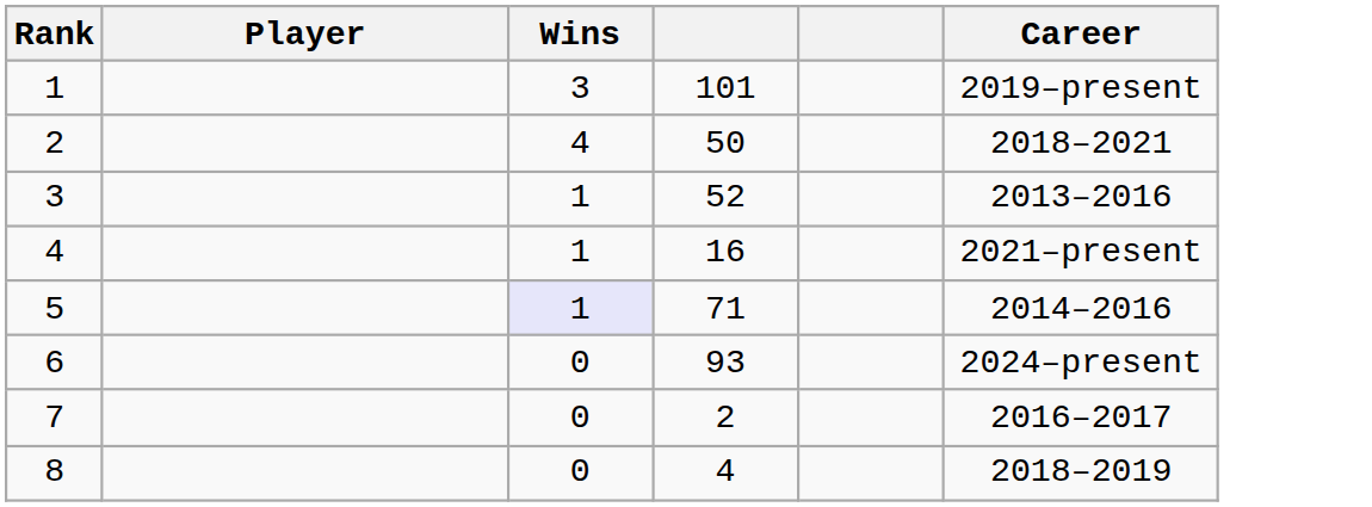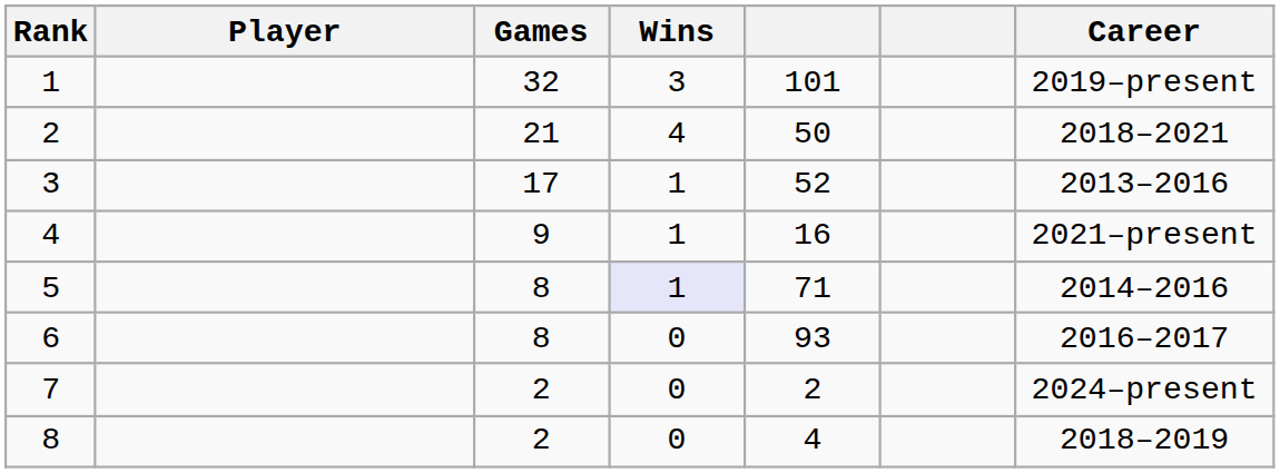+ column: Games | 32 | 21 | 17 | 9 | 8 | 8 | 2 | 2
6 | Career: 2024–present -> 2016–2017
7 | Career: 2016–2017 -> 2024–present
